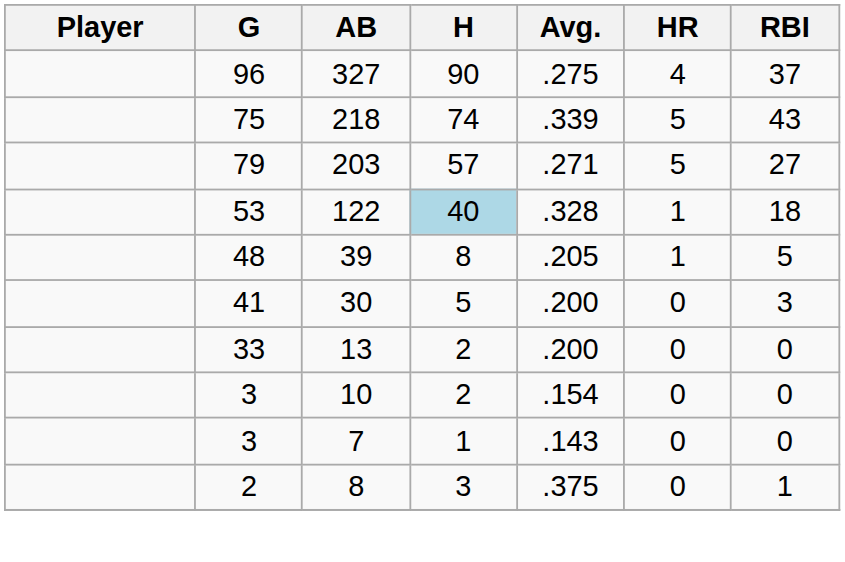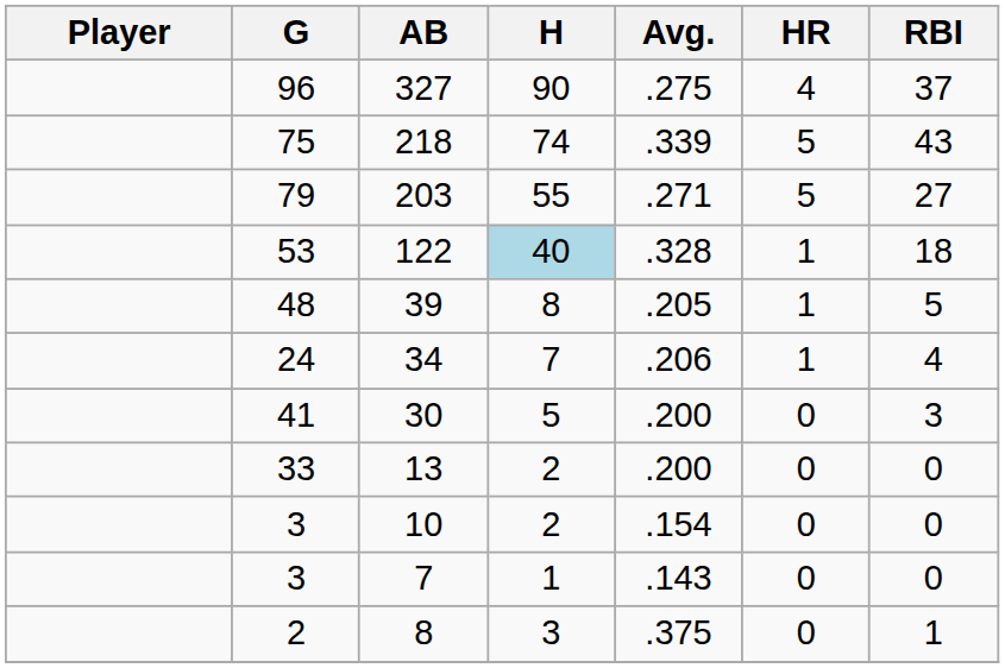203 | H: 57 -> 55
+ row: 24 | 34 | 7 | .206 | 1 | 4
